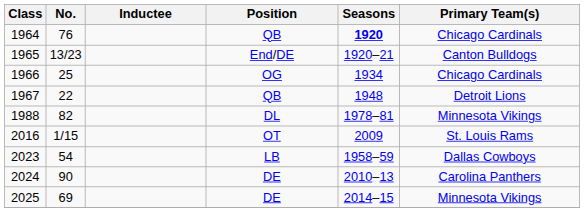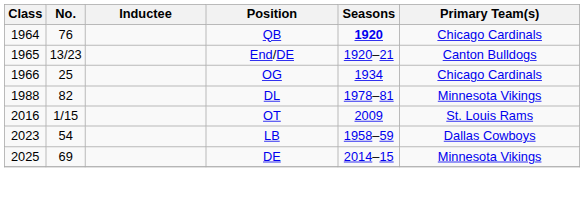- row: 1967 | 22 | QB | 1948 | Detroit Lions
- row: 2024 | 90 | DE | 2010–13 | Carolina Panthers
